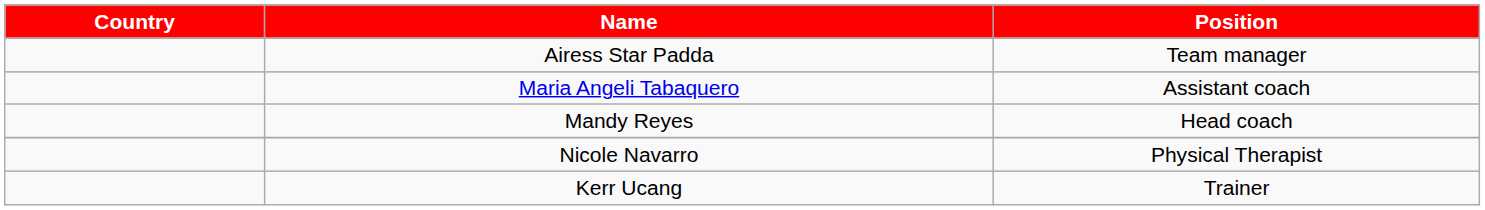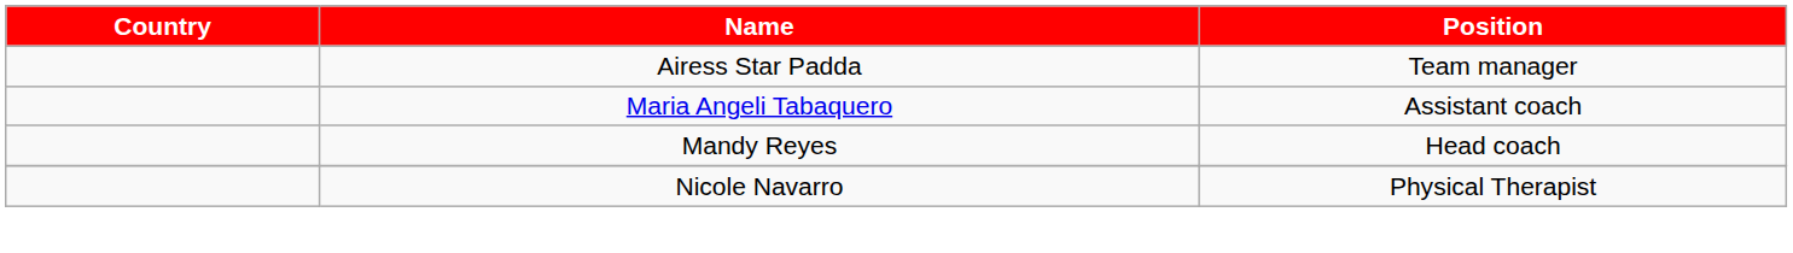- row: Kerr Ucang | Trainer
